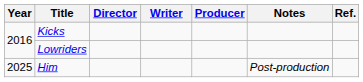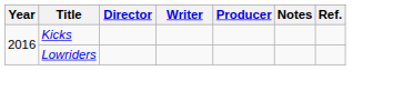- row: 2025 | Him | Post-production
